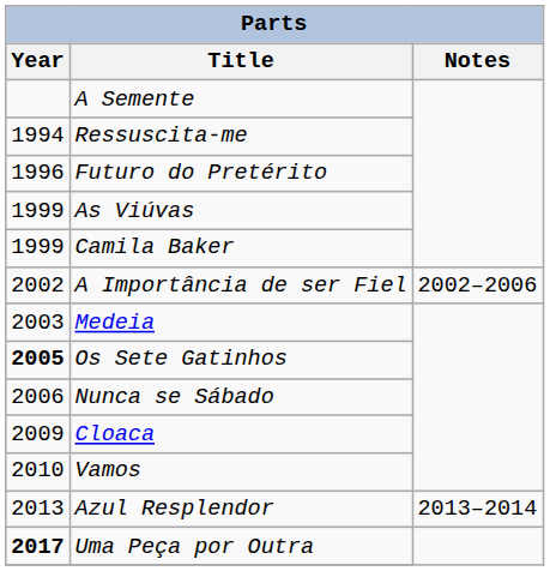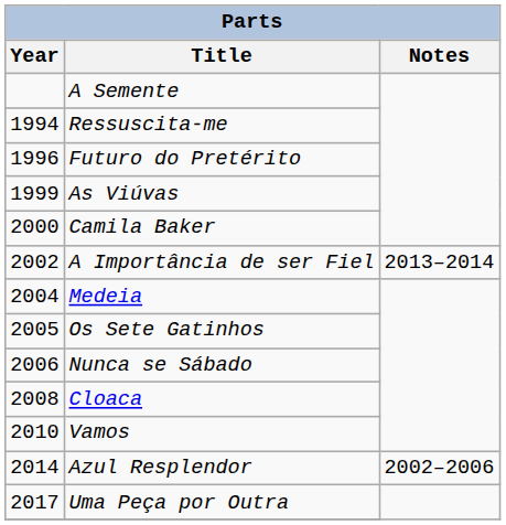Camila Baker | Year: 1999 -> 2000
A Importância de ser Fiel | Notes: 2002–2006 -> 2013–2014
Medeia | Year: 2003 -> 2004
Os Sete Gatinhos | Year: bold -> normal
Cloaca | Year: 2009 -> 2008
Azul Resplendor | Year: 2013 -> 2014
Azul Resplendor | Notes: 2013–2014 -> 2002–2006
Uma Peça por Outra | Year: bold -> normal
